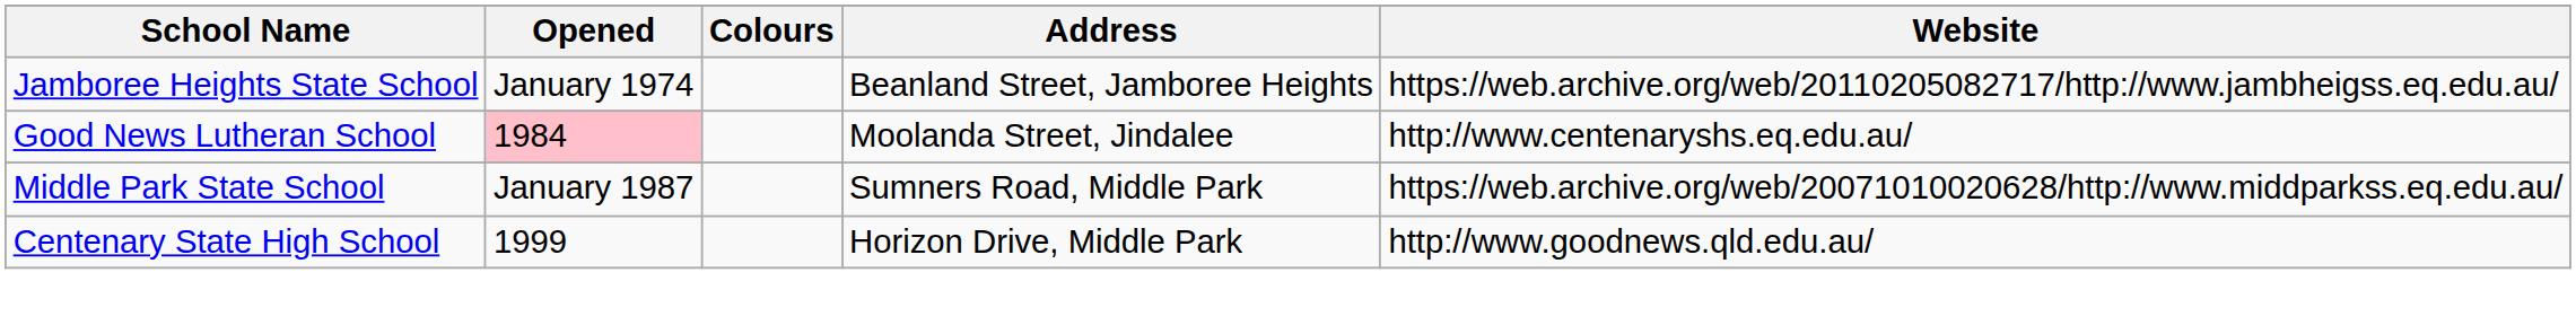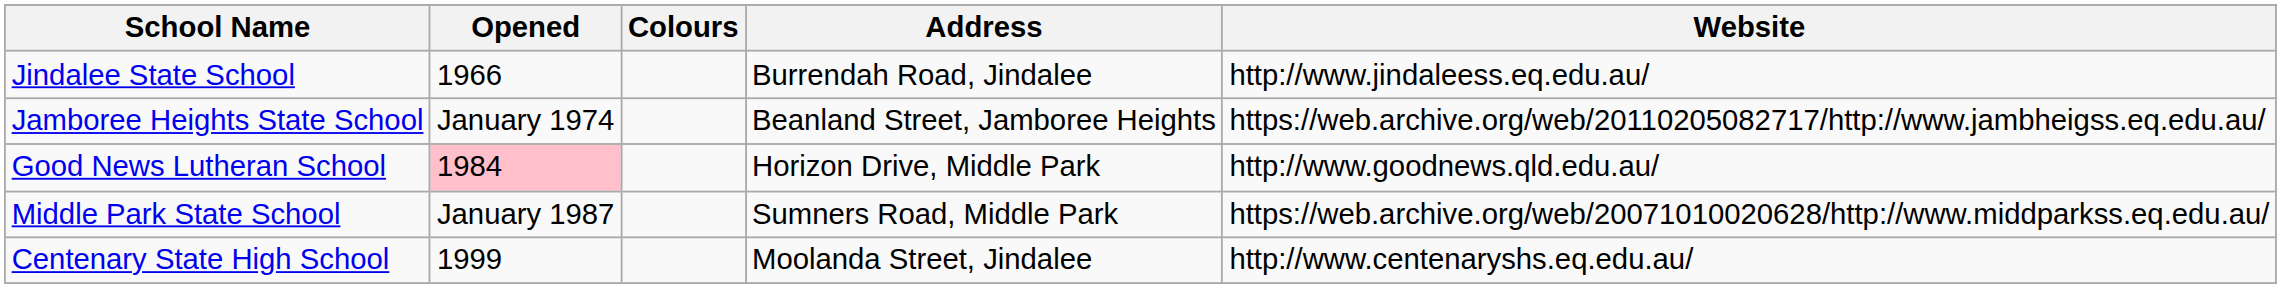+ row: Jindalee State School | 1966 | Burrendah Road, Jindalee | http://www.jindaleess.eq.edu.au/
Good News Lutheran School | Address: Moolanda Street, Jindalee -> Horizon Drive, Middle Park
Good News Lutheran School | Website: http://www.centenaryshs.eq.edu.au/ -> http://www.goodnews.qld.edu.au/
Centenary State High School | Address: Horizon Drive, Middle Park -> Moolanda Street, Jindalee
Centenary State High School | Website: http://www.goodnews.qld.edu.au/ -> http://www.centenaryshs.eq.edu.au/
